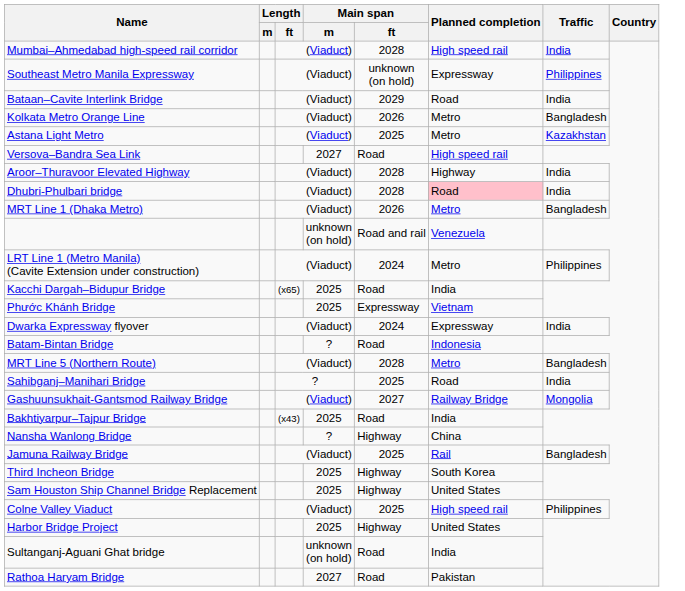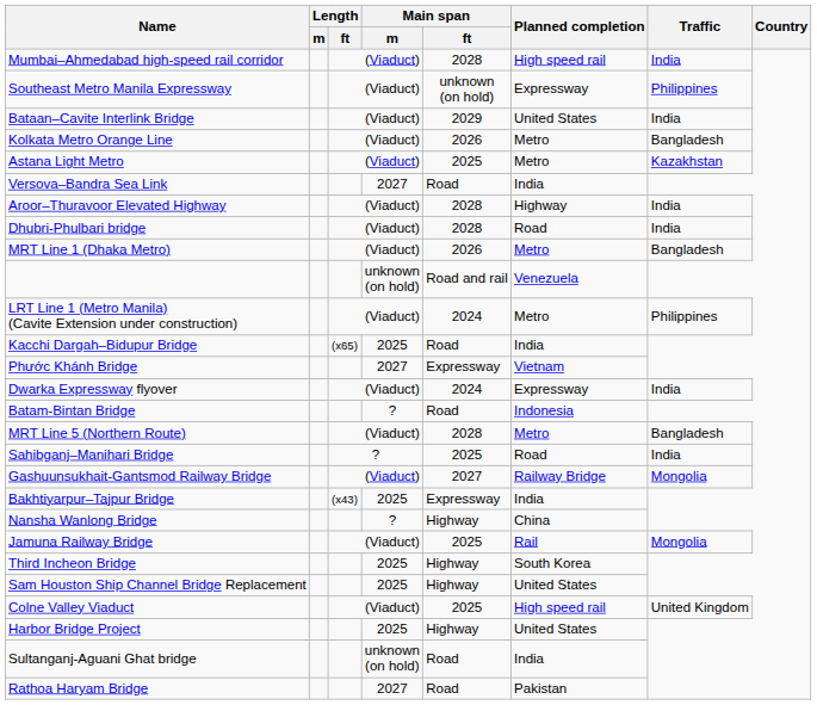Bataan–Cavite Interlink Bridge | Planned completion: Road -> United States
Versova–Bandra Sea Link | Planned completion: High speed rail -> India
Dhubri-Phulbari bridge | Planned completion: pink background -> no background
Phước Khánh Bridge | Main span / m: 2025 -> 2027
Bakhtiyarpur–Tajpur Bridge | Main span / ft: Road -> Expressway
Jamuna Railway Bridge | Traffic: Bangladesh -> Mongolia
Colne Valley Viaduct | Traffic: Philippines -> United Kingdom
